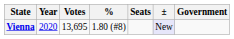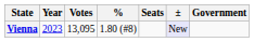Vienna | Year: 2020 -> 2023
Vienna | Votes: 13,695 -> 13,095
